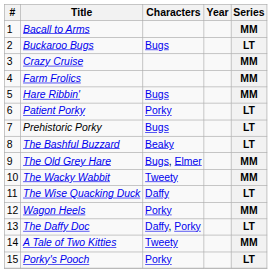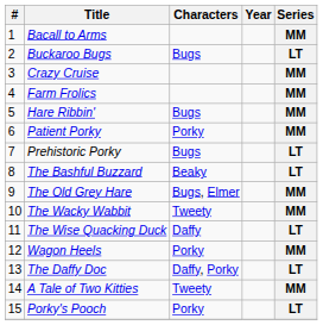Patient Porky | Series: LT -> MM
